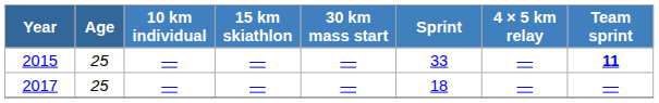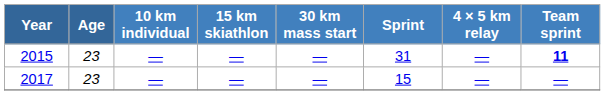2015 | Age: 25 -> 23
2015 | Sprint: 33 -> 31
2017 | Age: 25 -> 23
2017 | Sprint: 18 -> 15
